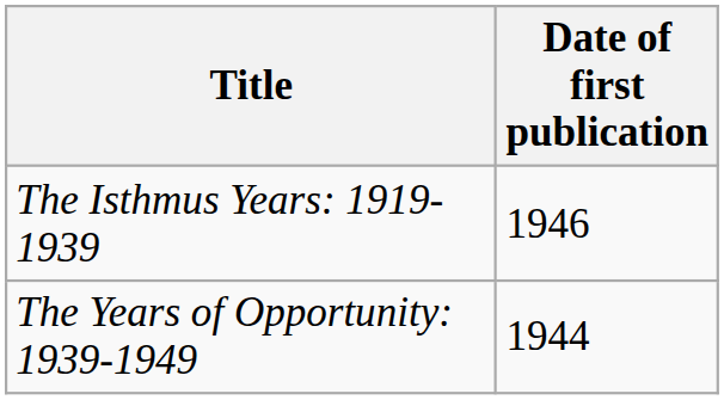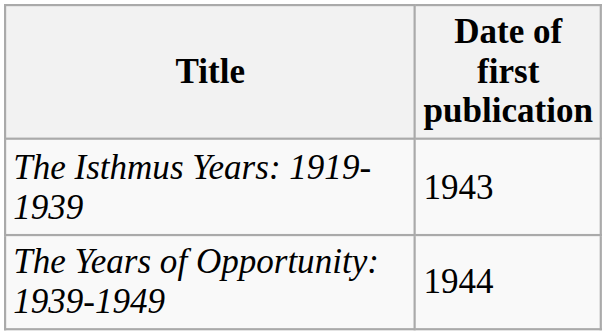The Isthmus Years: 1919-1939 | Date of first publication: 1946 -> 1943
